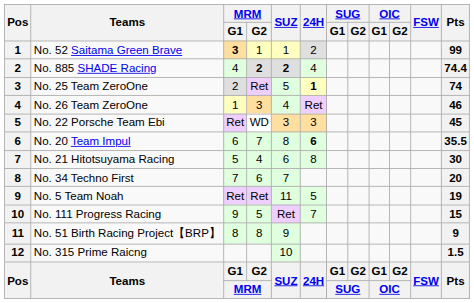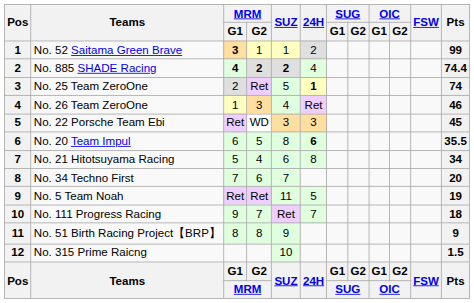No. 885 SHADE Racing | MRM / G1: normal -> bold
No. 20 Team Impul | MRM / G2: 7 -> 5
No. 21 Hitotsuyama Racing | Pts: 30 -> 34
No. 111 Progress Racing | MRM / G2: 5 -> 7
No. 111 Progress Racing | Pts: 15 -> 18
